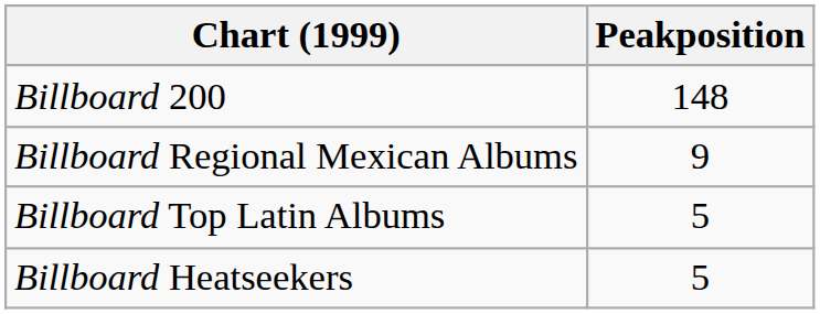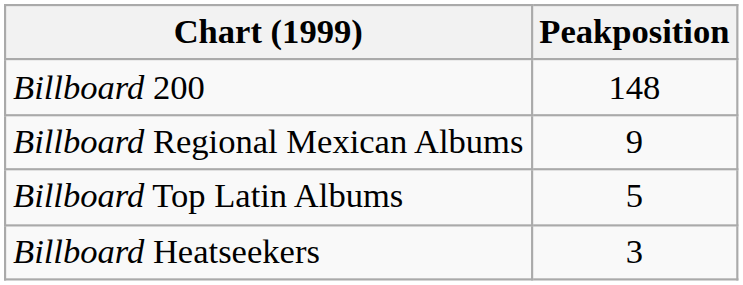Billboard Heatseekers | Peakposition: 5 -> 3
